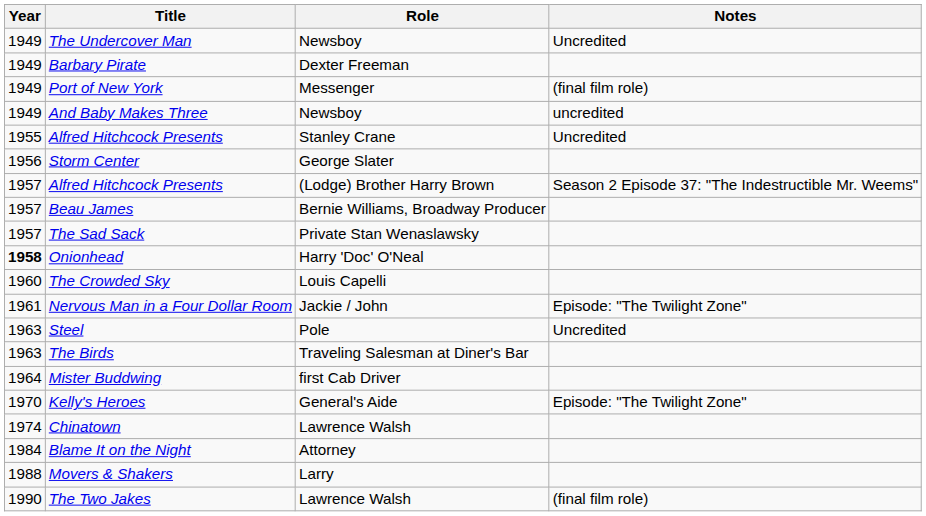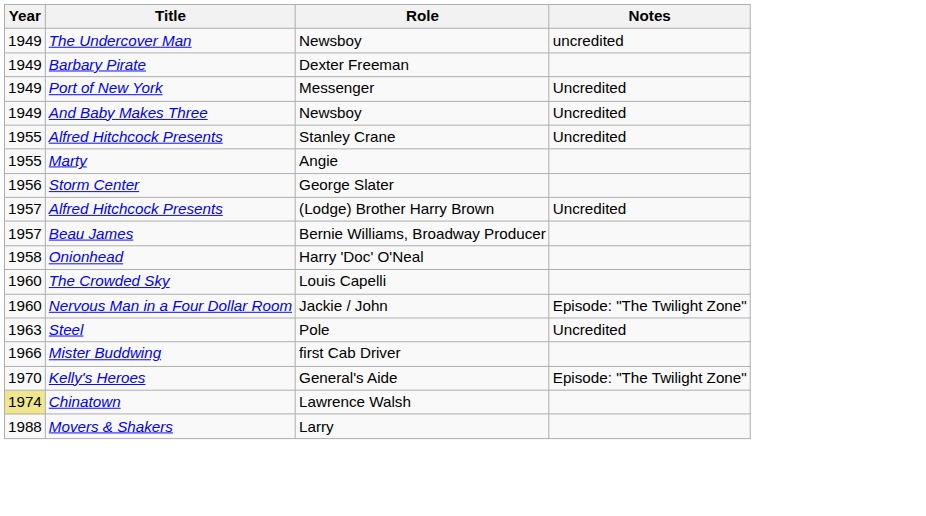The Undercover Man | Notes: Uncredited -> uncredited
Port of New York | Notes: (final film role) -> Uncredited
And Baby Makes Three | Notes: uncredited -> Uncredited
+ row: 1955 | Marty | Angie
Alfred Hitchcock Presents / (Lodge) Brother Harry Brown | Notes: Season 2 Episode 37: "The Indestructible Mr. Weems" -> Uncredited
- row: 1957 | The Sad Sack | Private Stan Wenaslawsky
Onionhead | Year: bold -> normal
Nervous Man in a Four Dollar Room | Year: 1961 -> 1960
- row: 1963 | The Birds | Traveling Salesman at Diner's Bar
Mister Buddwing | Year: 1964 -> 1966
Chinatown | Year: no background -> khaki background
- row: 1984 | Blame It on the Night | Attorney
- row: 1990 | The Two Jakes | Lawrence Walsh | (final film role)
